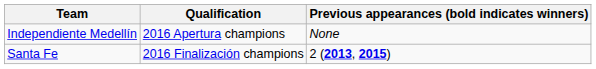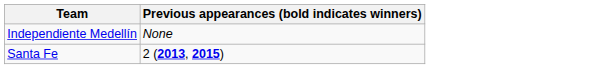- column: Qualification | 2016 Apertura champions | 2016 Finalización champions
